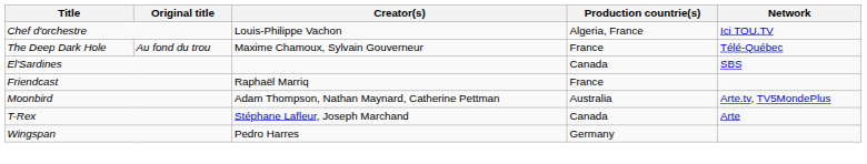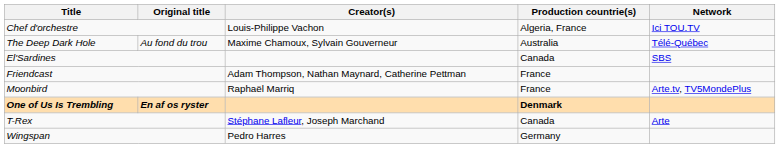The Deep Dark Hole | Production countrie(s): France -> Australia
Friendcast | Creator(s): Raphaël Marriq -> Adam Thompson, Nathan Maynard, Catherine Pettman
Moonbird | Creator(s): Adam Thompson, Nathan Maynard, Catherine Pettman -> Raphaël Marriq
Moonbird | Production countrie(s): Australia -> France
+ row: One of Us Is Trembling | En af os ryster | Denmark
